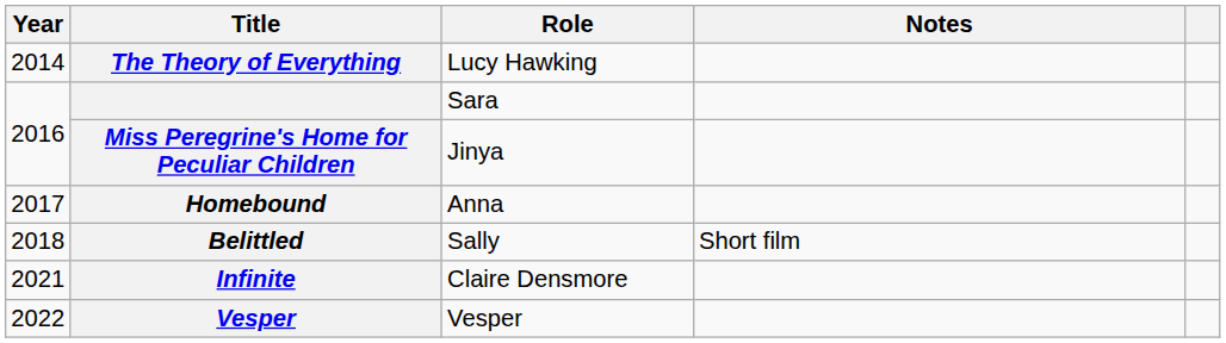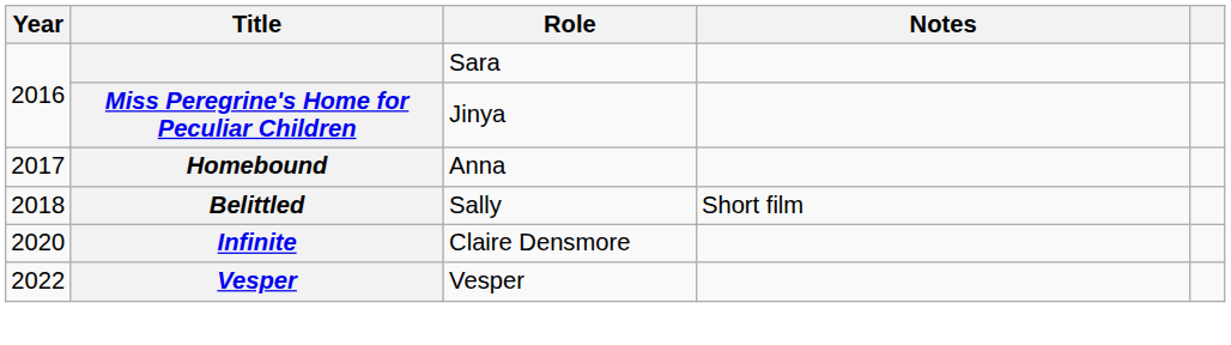- row: 2014 | The Theory of Everything | Lucy Hawking
Infinite | Year: 2021 -> 2020
